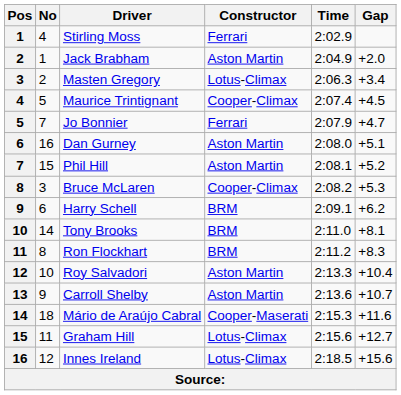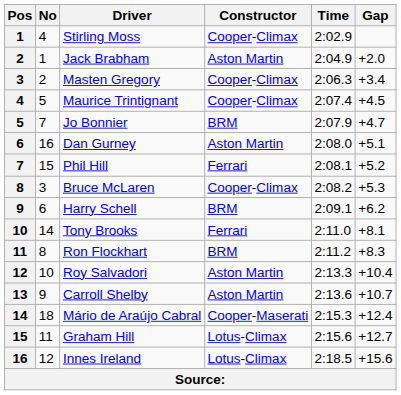Stirling Moss | Constructor: Ferrari -> Cooper-Climax
Masten Gregory | Constructor: Lotus-Climax -> Cooper-Climax
Jo Bonnier | Constructor: Ferrari -> BRM
Phil Hill | Constructor: Aston Martin -> Ferrari
Tony Brooks | Constructor: BRM -> Ferrari
Mário de Araújo Cabral | Gap: +11.6 -> +12.4
